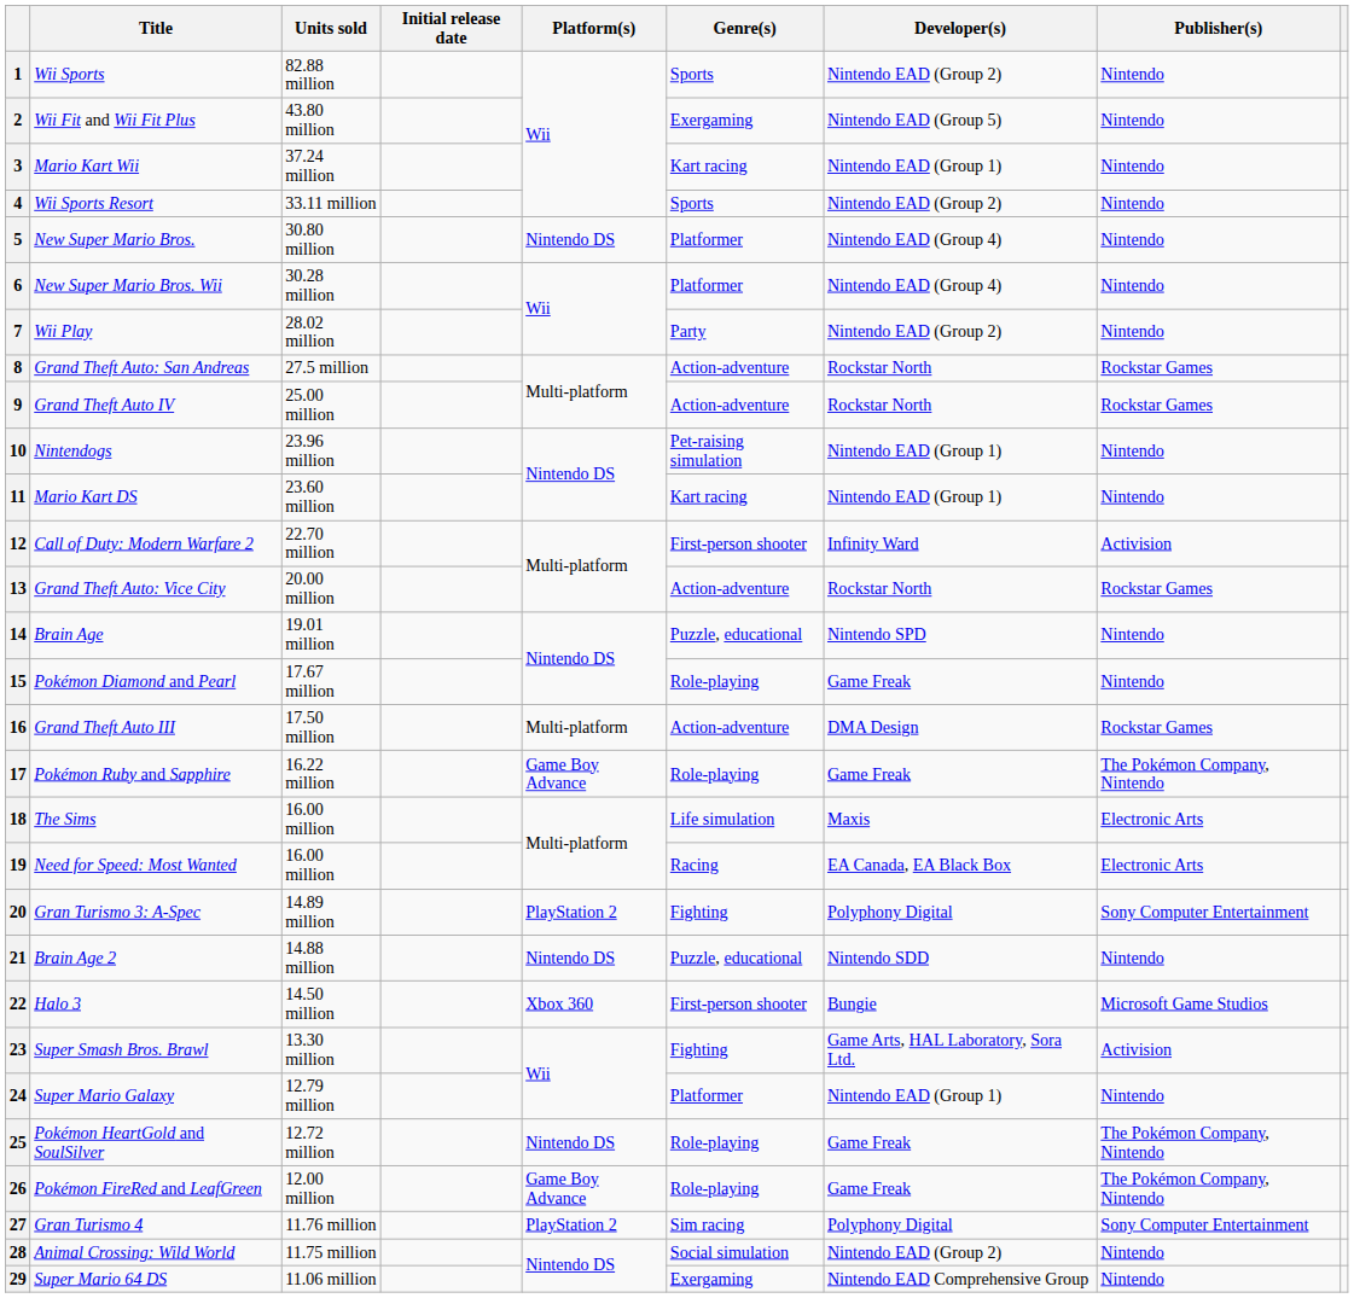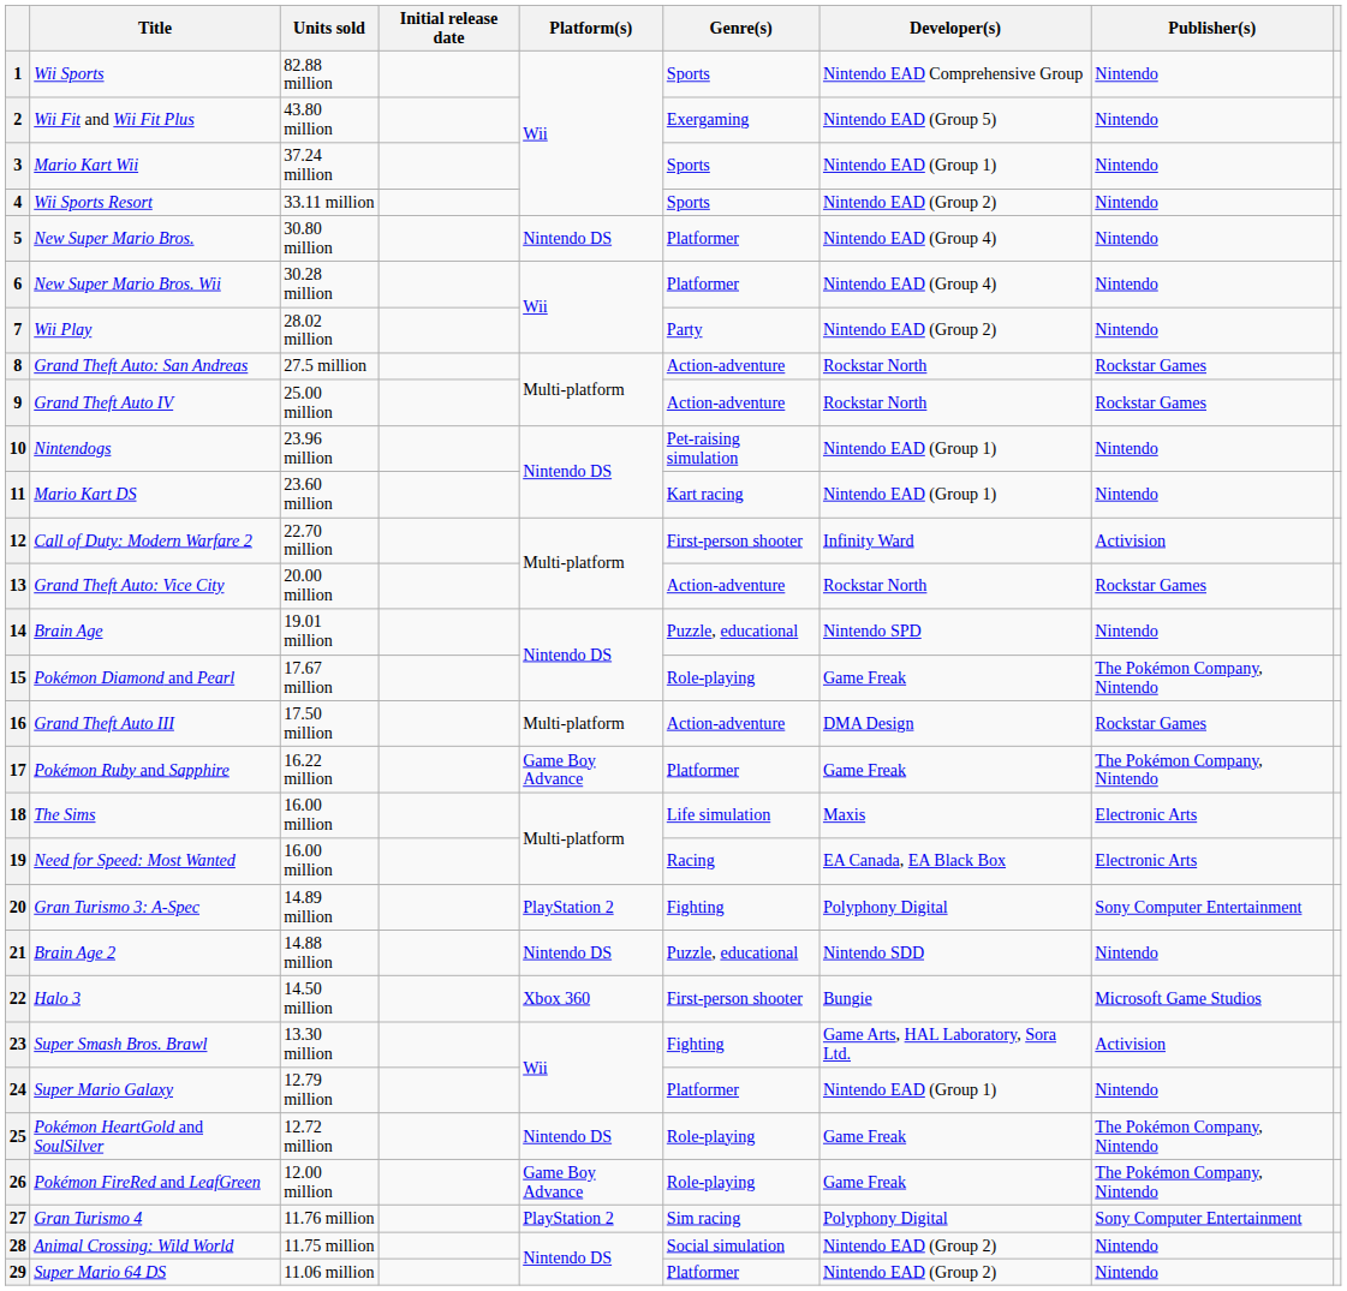1 | Developer(s): Nintendo EAD (Group 2) -> Nintendo EAD Comprehensive Group
3 | Genre(s): Kart racing -> Sports
15 | Publisher(s): Nintendo -> The Pokémon Company, Nintendo
17 | Genre(s): Role-playing -> Platformer
29 | Genre(s): Exergaming -> Platformer
29 | Developer(s): Nintendo EAD Comprehensive Group -> Nintendo EAD (Group 2)
